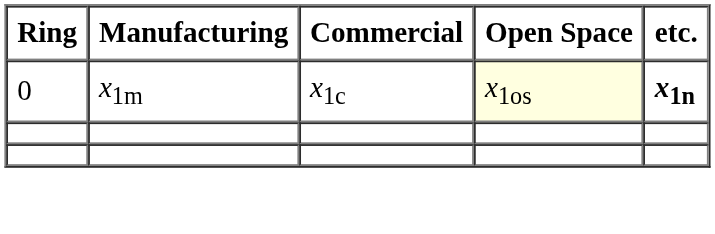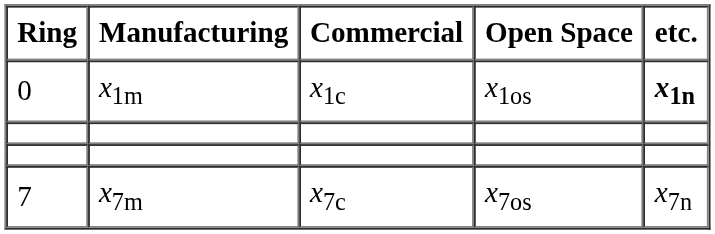0 | Open Space: lightyellow background -> no background
+ row: 7 | x7m | x7c | x7os | x7n
